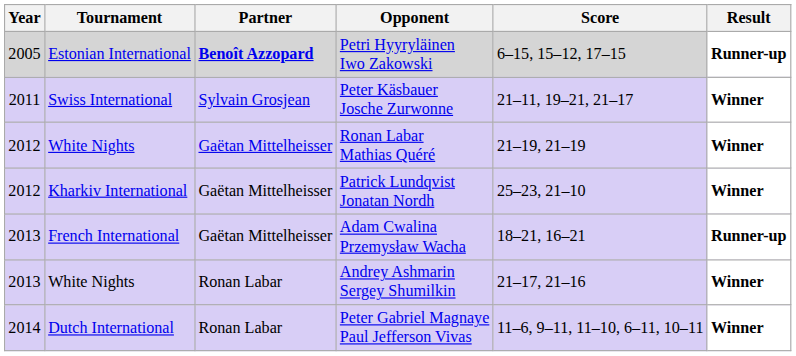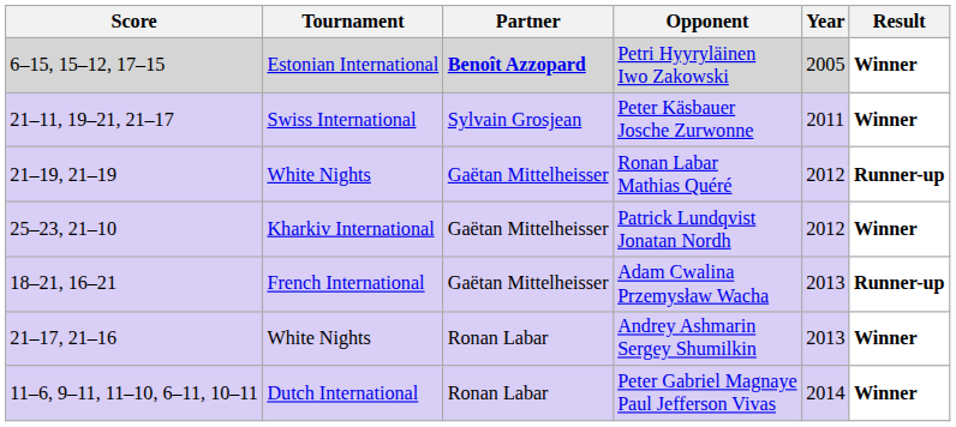columns swapped: Year <-> Score
Petri Hyyryläinen Iwo Zakowski | Result: Runner-up -> Winner
Ronan Labar Mathias Quéré | Result: Winner -> Runner-up
